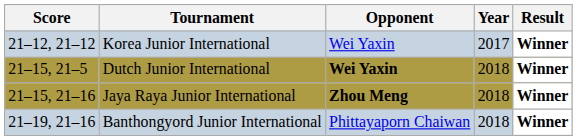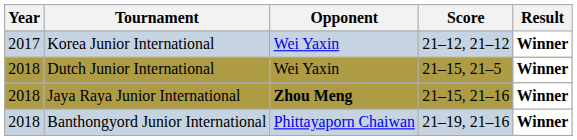columns swapped: Year <-> Score
Dutch Junior International | Opponent: bold -> normal
